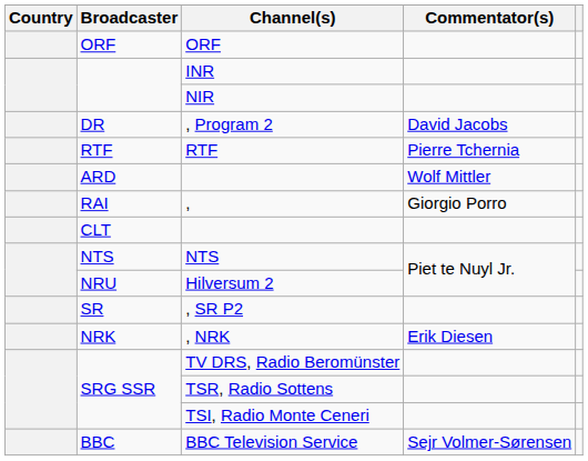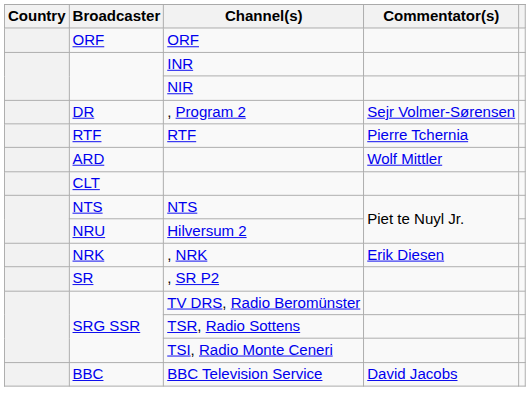, Program 2 | Commentator(s): David Jacobs -> Sejr Volmer-Sørensen
- row: RAI | , | Giorgio Porro
rows swapped: , NRK <-> , SR P2
BBC Television Service | Commentator(s): Sejr Volmer-Sørensen -> David Jacobs
